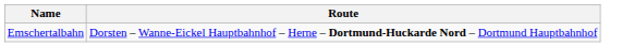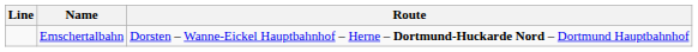+ column: Line
